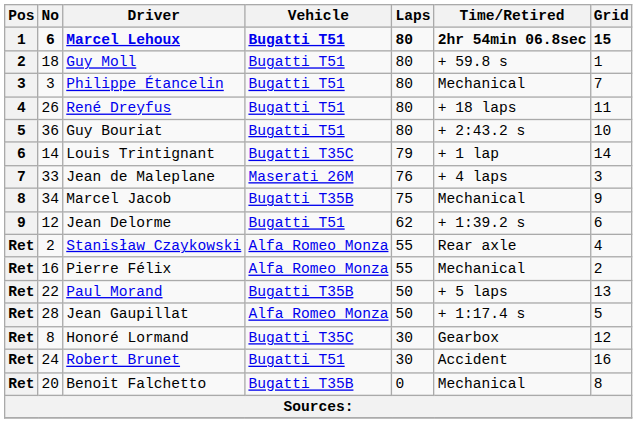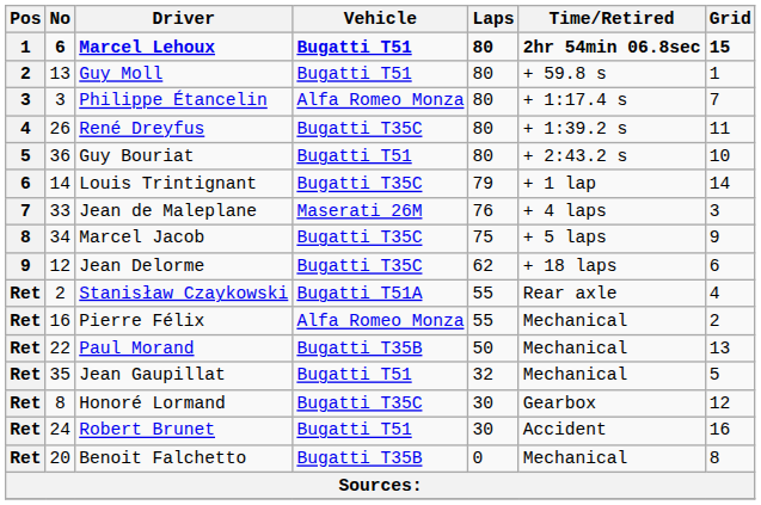Guy Moll | No: 18 -> 13
Philippe Étancelin | Vehicle: Bugatti T51 -> Alfa Romeo Monza
Philippe Étancelin | Time/Retired: Mechanical -> + 1:17.4 s
René Dreyfus | Vehicle: Bugatti T51 -> Bugatti T35C
René Dreyfus | Time/Retired: + 18 laps -> + 1:39.2 s
Marcel Jacob | Vehicle: Bugatti T35B -> Bugatti T35C
Marcel Jacob | Time/Retired: Mechanical -> + 5 laps
Jean Delorme | Vehicle: Bugatti T51 -> Bugatti T35C
Jean Delorme | Time/Retired: + 1:39.2 s -> + 18 laps
Stanisław Czaykowski | Vehicle: Alfa Romeo Monza -> Bugatti T51A
Paul Morand | Time/Retired: + 5 laps -> Mechanical
Jean Gaupillat | No: 28 -> 35
Jean Gaupillat | Vehicle: Alfa Romeo Monza -> Bugatti T51
Jean Gaupillat | Laps: 50 -> 32
Jean Gaupillat | Time/Retired: + 1:17.4 s -> Mechanical
